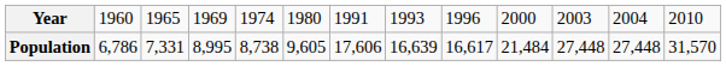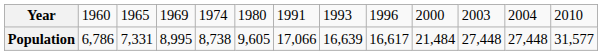Population | column 7: 17,606 -> 17,066
Population | column 13: 31,570 -> 31,577
